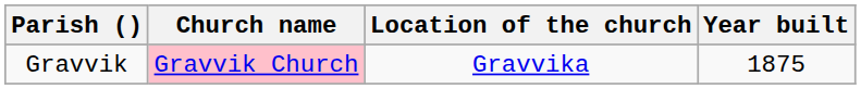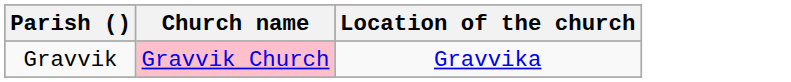- column: Year built | 1875
